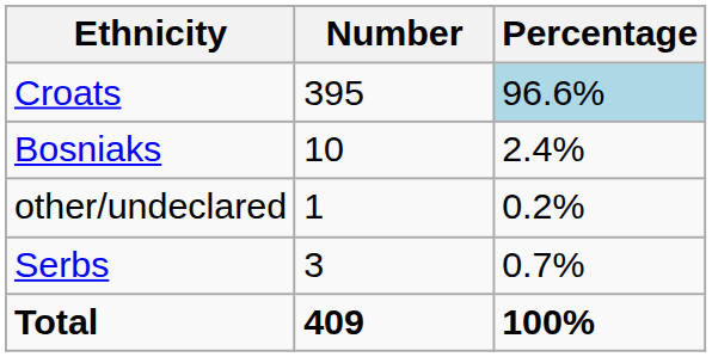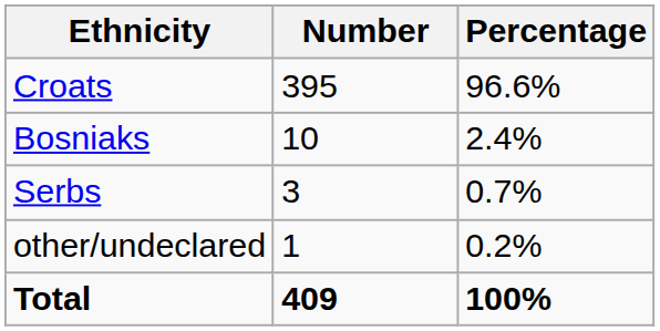Croats | Percentage: lightblue background -> no background
rows swapped: Serbs <-> other/undeclared
